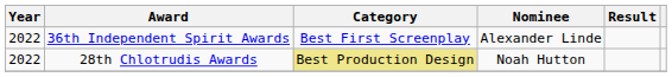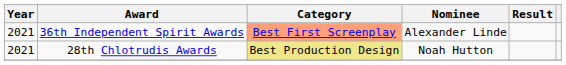36th Independent Spirit Awards | Year: 2022 -> 2021
36th Independent Spirit Awards | Category: no background -> lightsalmon background
28th Chlotrudis Awards | Year: 2022 -> 2021
